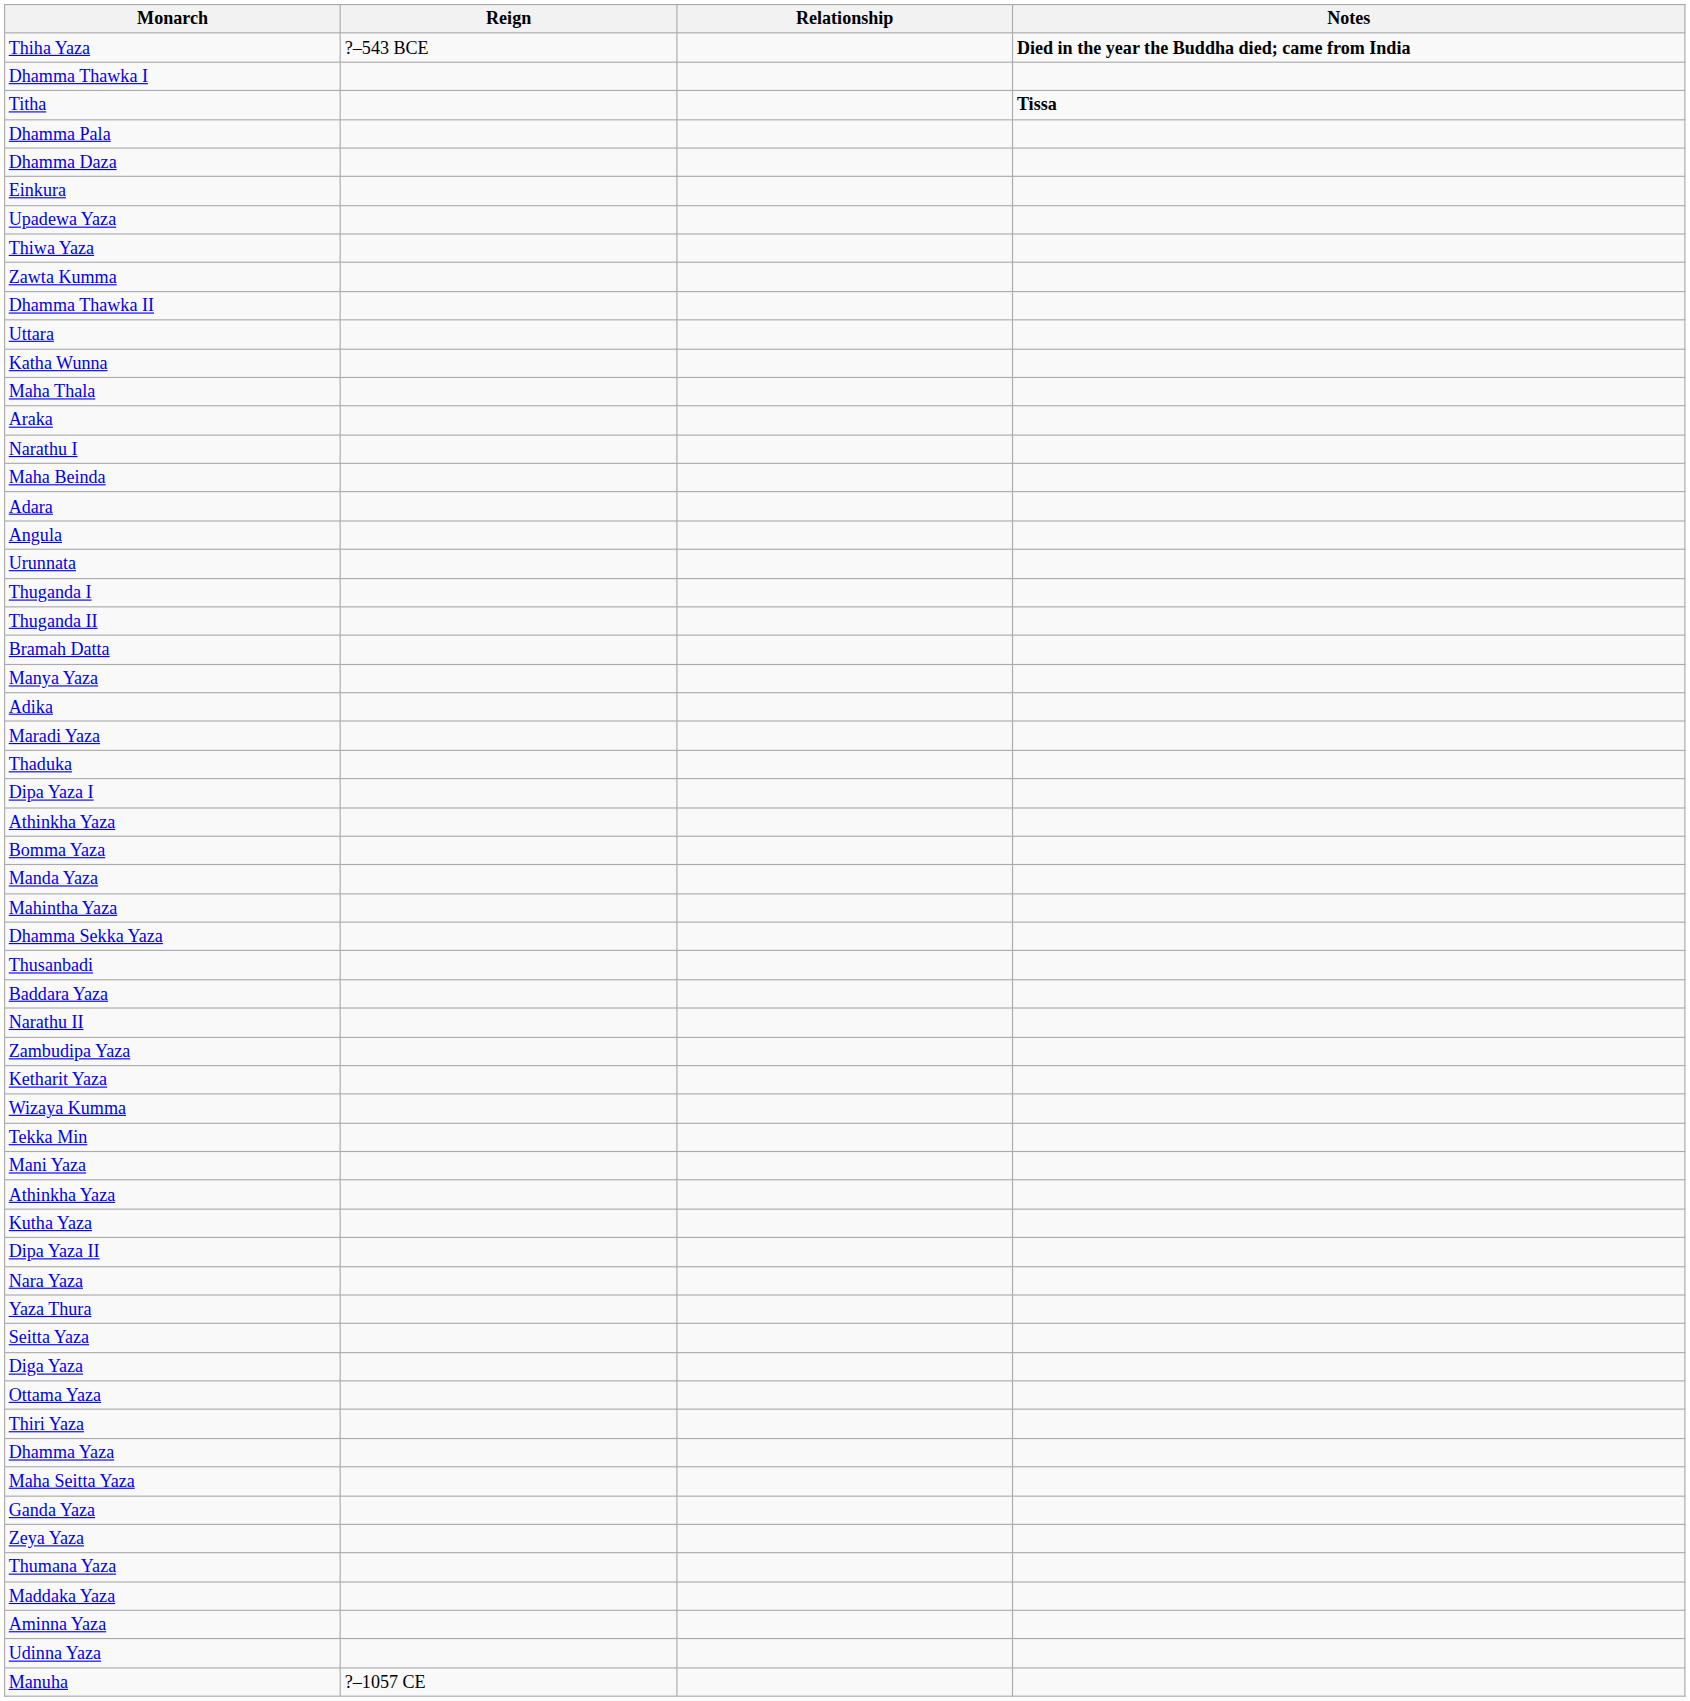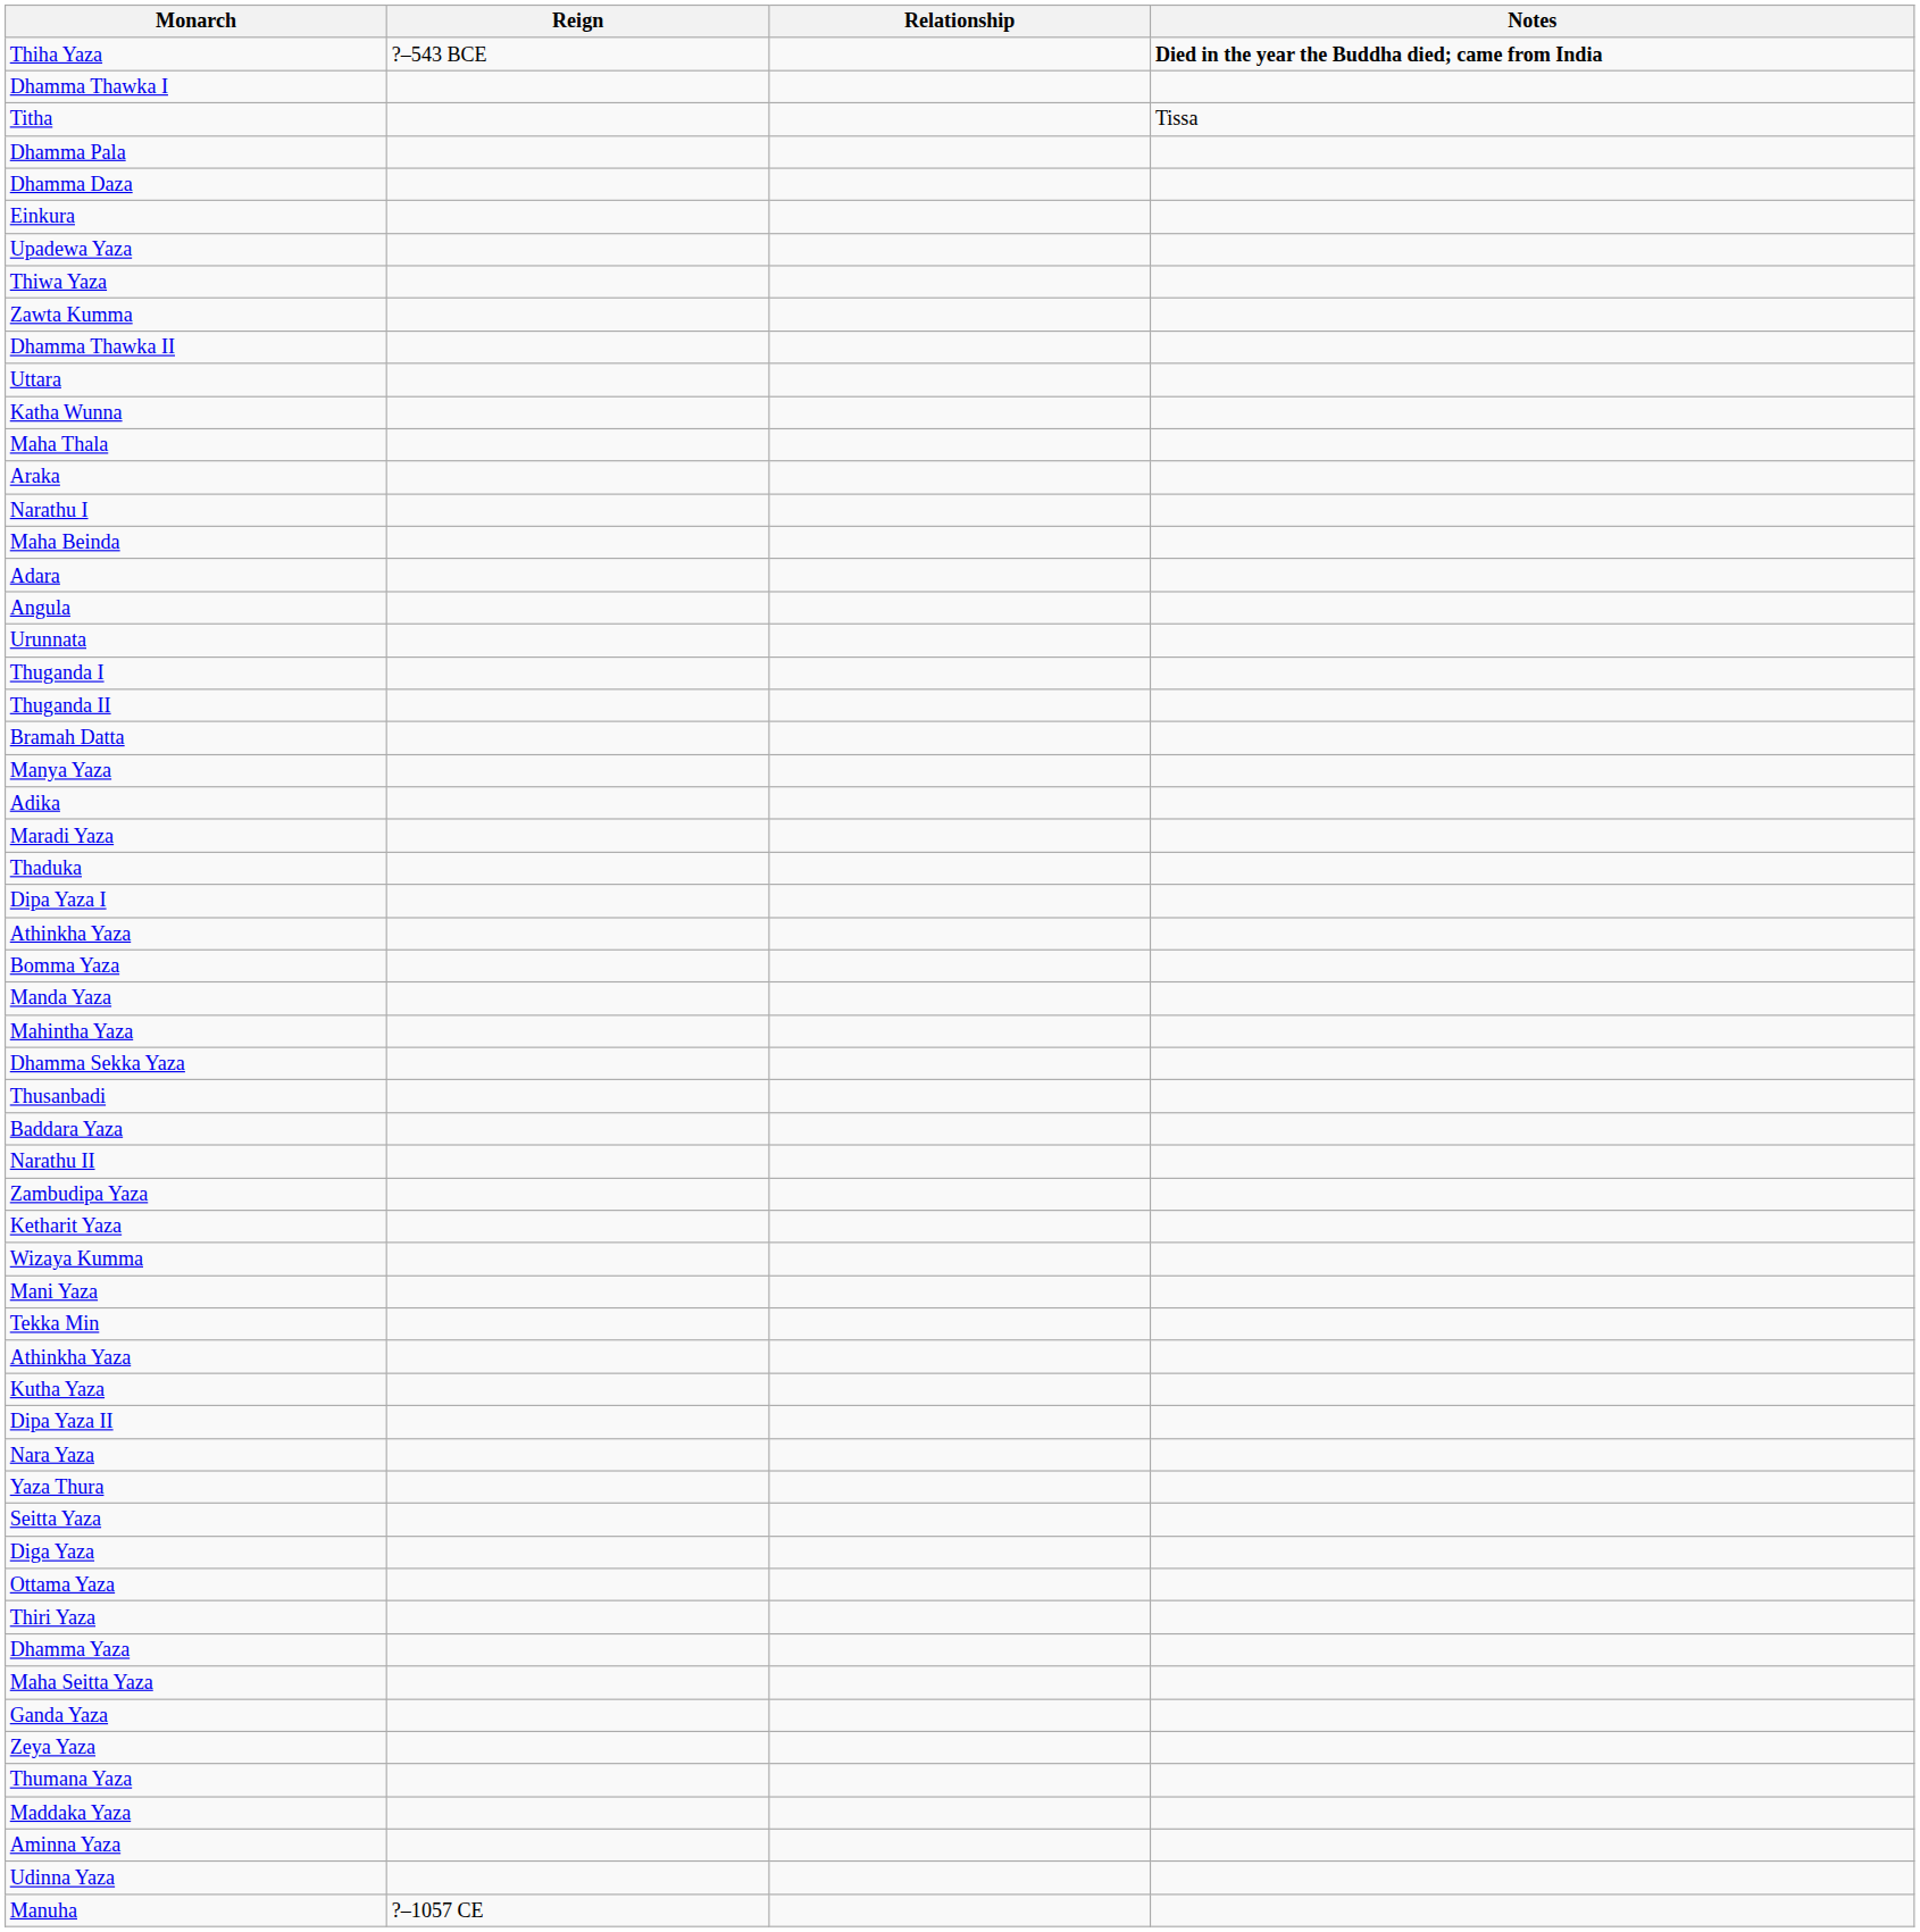Titha | Notes: bold -> normal
rows swapped: Mani Yaza <-> Tekka Min
